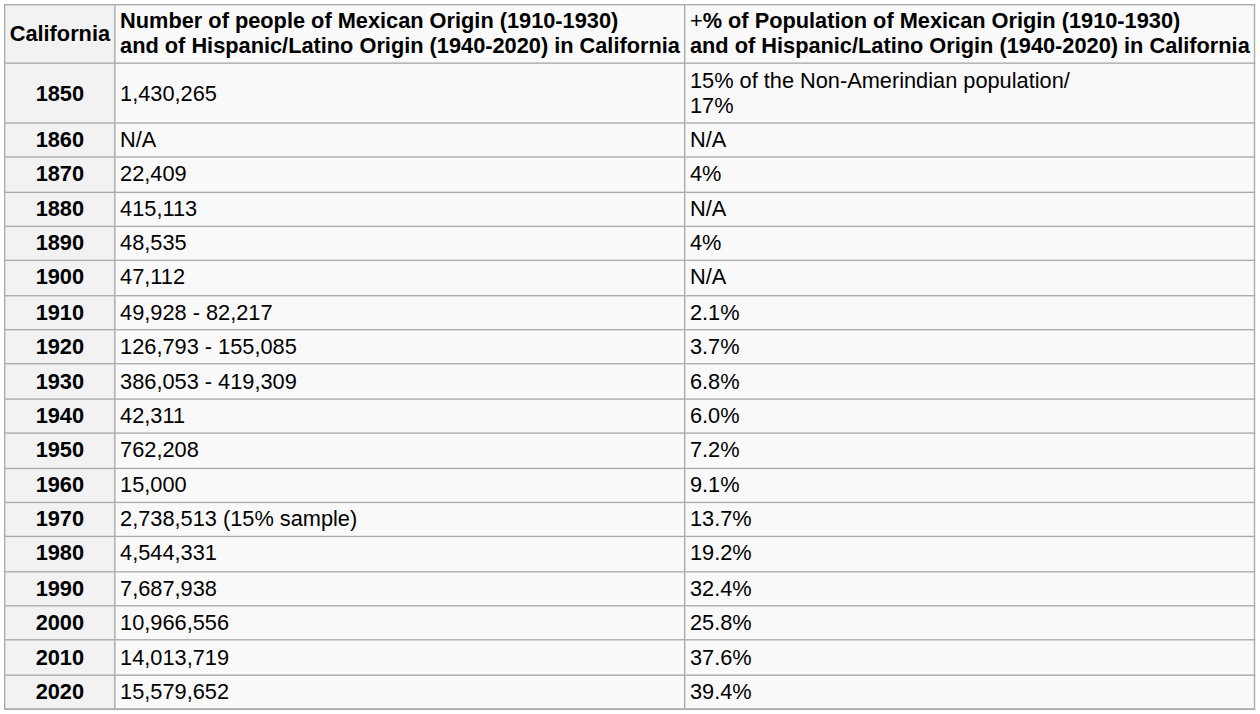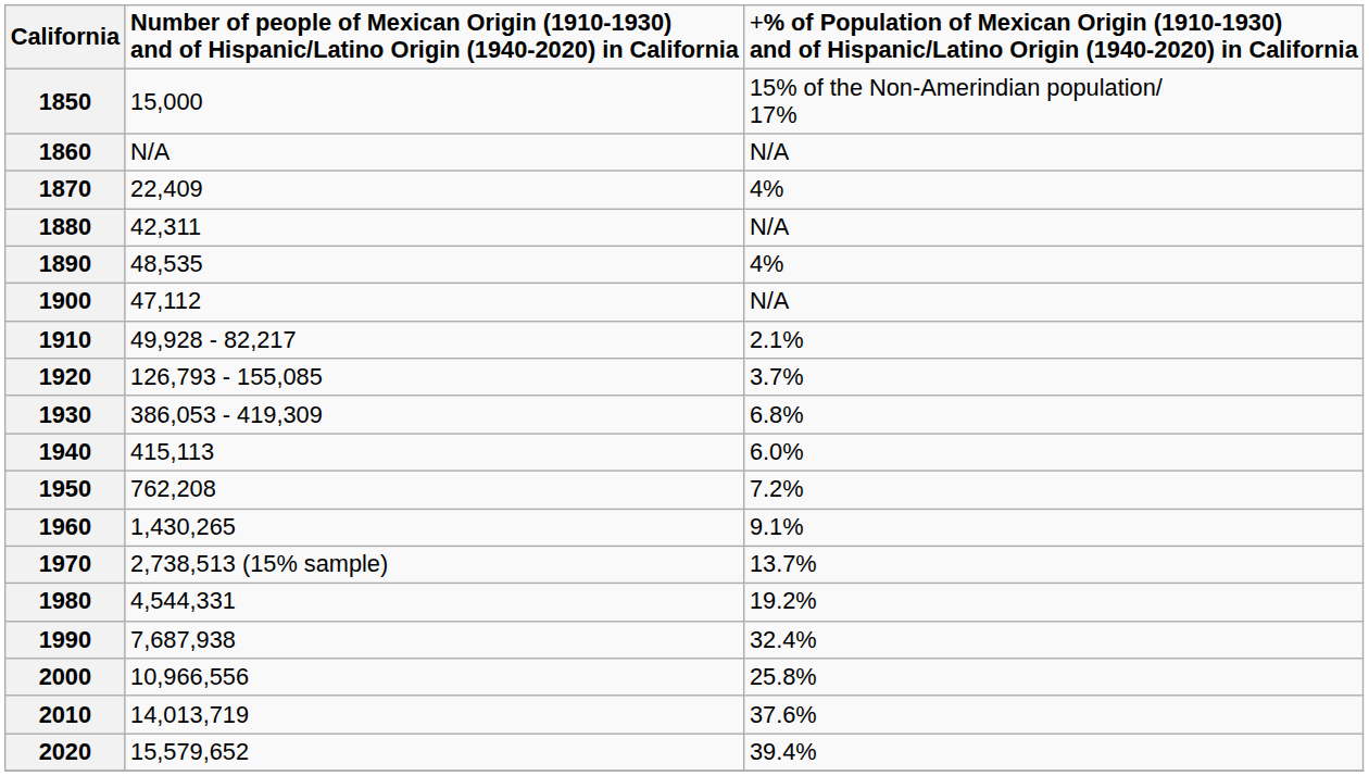1850 | column 2: 1,430,265 -> 15,000
1880 | column 2: 415,113 -> 42,311
1940 | column 2: 42,311 -> 415,113
1960 | column 2: 15,000 -> 1,430,265
